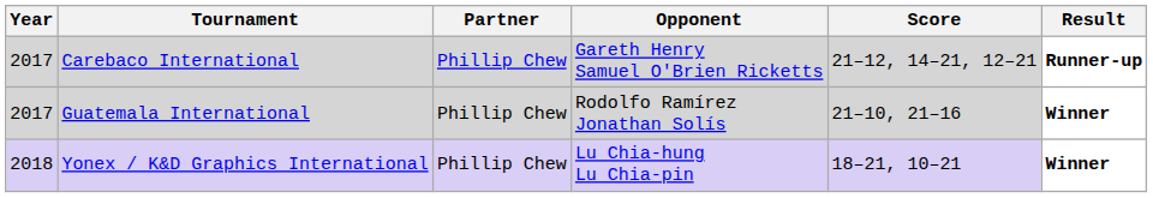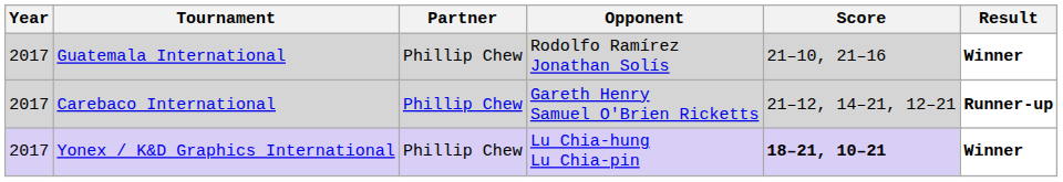rows swapped: Carebaco International <-> Guatemala International
Yonex / K&D Graphics International | Year: 2018 -> 2017
Yonex / K&D Graphics International | Score: normal -> bold
